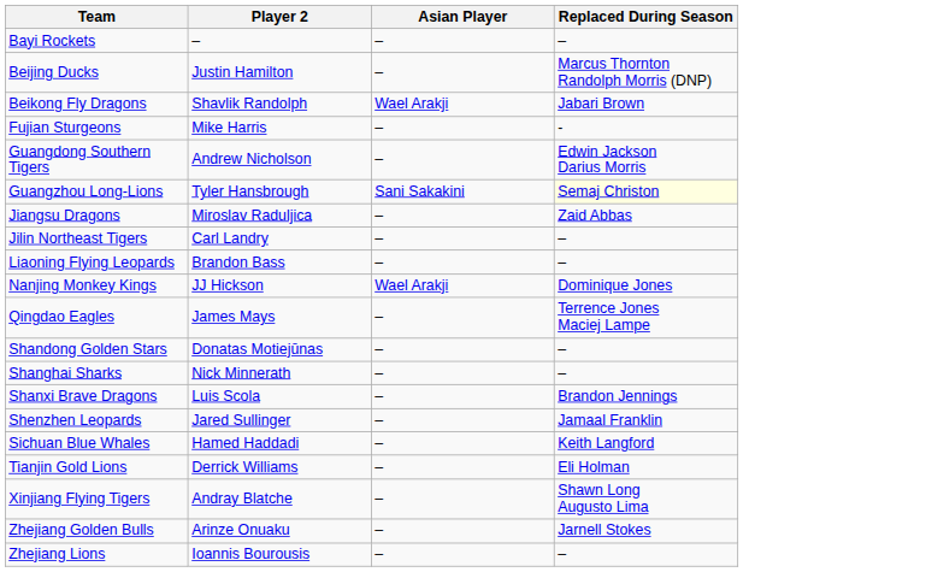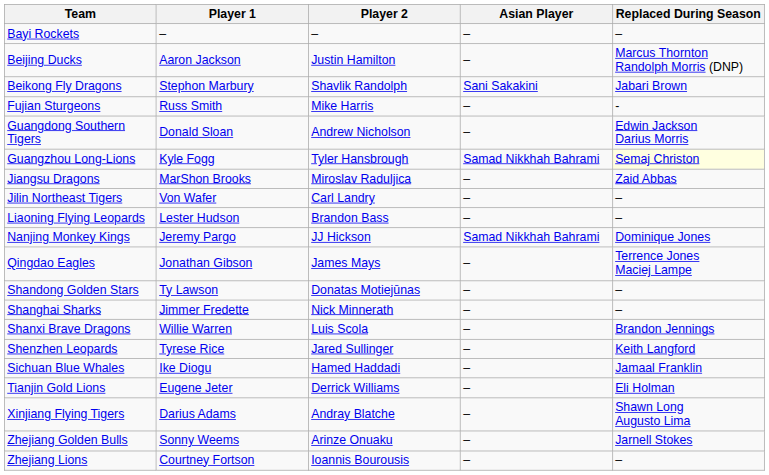+ column: Player 1 | – | Aaron Jackson | Stephon Marbury | Russ Smith | Donald Sloan | Kyle Fogg | MarShon Brooks | Von Wafer | Lester Hudson | Jeremy Pargo | Jonathan Gibson | Ty Lawson | Jimmer Fredette | Willie Warren | Tyrese Rice | Ike Diogu | Eugene Jeter | Darius Adams | Sonny Weems | Courtney Fortson
Beikong Fly Dragons | Asian Player: Wael Arakji -> Sani Sakakini
Guangzhou Long-Lions | Asian Player: Sani Sakakini -> Samad Nikkhah Bahrami
Nanjing Monkey Kings | Asian Player: Wael Arakji -> Samad Nikkhah Bahrami
Shenzhen Leopards | Replaced During Season: Jamaal Franklin -> Keith Langford
Sichuan Blue Whales | Replaced During Season: Keith Langford -> Jamaal Franklin
